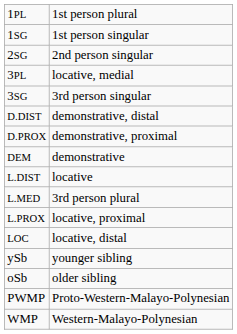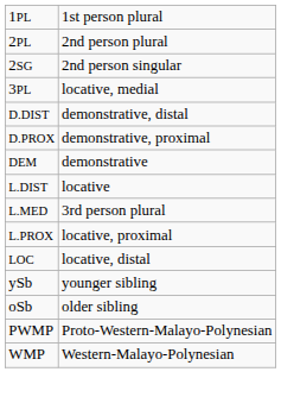- row: 1SG | 1st person singular
+ row: 2PL | 2nd person plural
- row: 3SG | 3rd person singular
